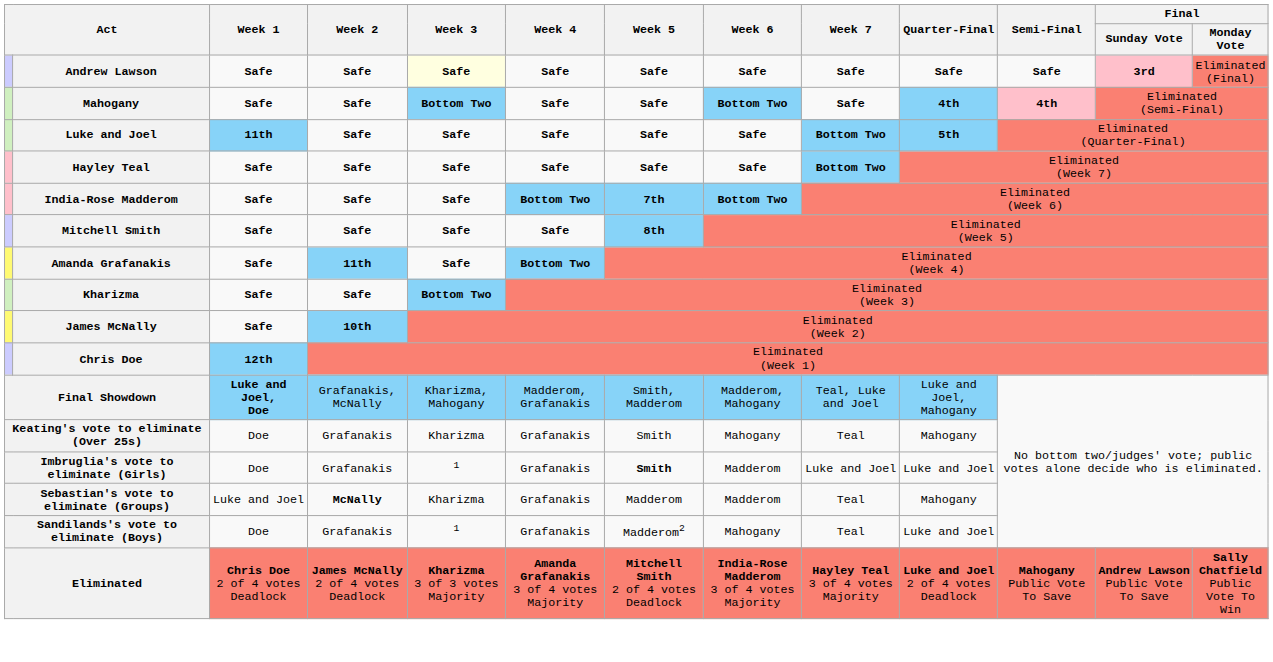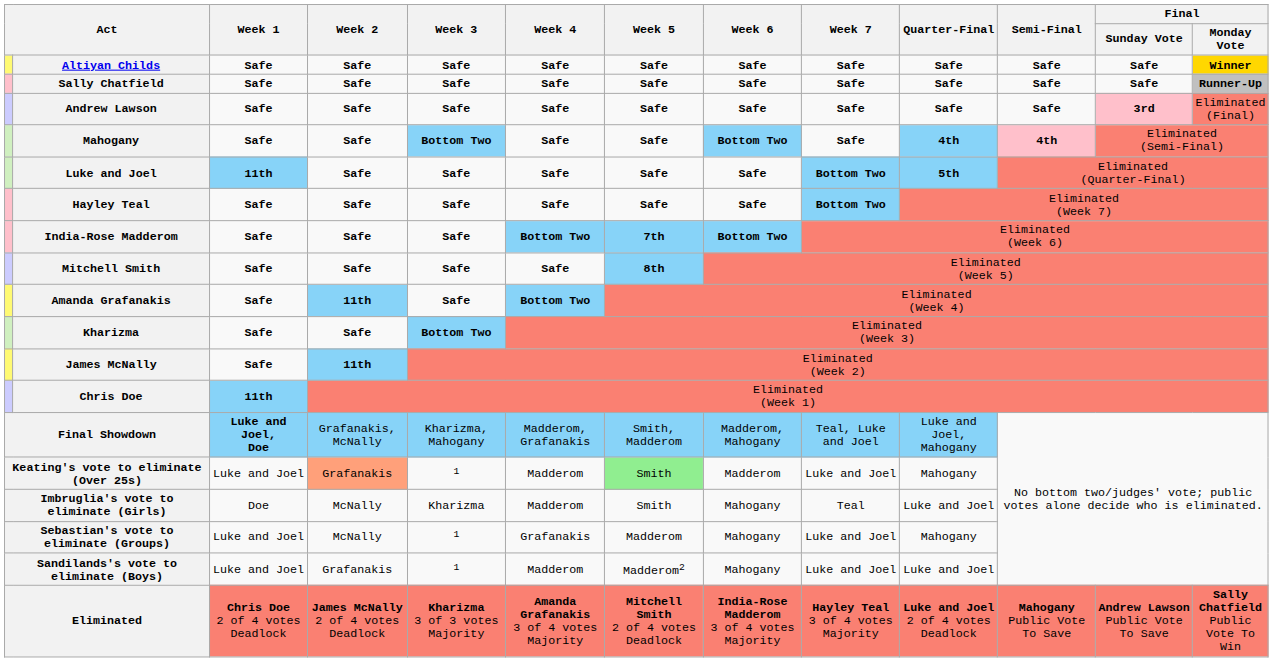+ row: Altiyan Childs | Safe | Safe | Safe | Safe | Safe | Safe | Safe | Safe | Safe | Safe | Winner
+ row: Sally Chatfield | Safe | Safe | Safe | Safe | Safe | Safe | Safe | Safe | Safe | Safe | Runner-Up
Andrew Lawson | Week 3: lightyellow background -> no background
James McNally | Week 2: 10th -> 11th
Chris Doe | Week 1: 12th -> 11th
Keating's vote to eliminate (Over 25s) | Week 1: Doe -> Luke and Joel
Keating's vote to eliminate (Over 25s) | Week 2: no background -> lightsalmon background
Keating's vote to eliminate (Over 25s) | Week 3: Kharizma -> 1
Keating's vote to eliminate (Over 25s) | Week 4: Grafanakis -> Madderom
Keating's vote to eliminate (Over 25s) | Week 5: no background -> lightgreen background
Keating's vote to eliminate (Over 25s) | Week 6: Mahogany -> Madderom
Keating's vote to eliminate (Over 25s) | Week 7: Teal -> Luke and Joel
Imbruglia's vote to eliminate (Girls) | Week 2: Grafanakis -> McNally
Imbruglia's vote to eliminate (Girls) | Week 3: 1 -> Kharizma
Imbruglia's vote to eliminate (Girls) | Week 4: Grafanakis -> Madderom
Imbruglia's vote to eliminate (Girls) | Week 5: bold -> normal
Imbruglia's vote to eliminate (Girls) | Week 6: Madderom -> Mahogany
Imbruglia's vote to eliminate (Girls) | Week 7: Luke and Joel -> Teal
Sebastian's vote to eliminate (Groups) | Week 2: bold -> normal
Sebastian's vote to eliminate (Groups) | Week 3: Kharizma -> 1
Sebastian's vote to eliminate (Groups) | Week 6: Madderom -> Mahogany
Sebastian's vote to eliminate (Groups) | Week 7: Teal -> Luke and Joel
Sandilands's vote to eliminate (Boys) | Week 1: Doe -> Luke and Joel
Sandilands's vote to eliminate (Boys) | Week 4: Grafanakis -> Madderom
Sandilands's vote to eliminate (Boys) | Week 7: Teal -> Luke and Joel
